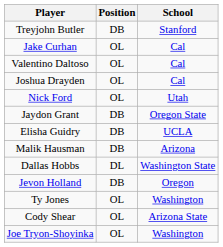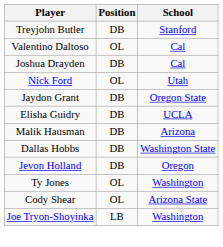- row: Jake Curhan | OL | Cal
Joshua Drayden | Position: OL -> DB
Dallas Hobbs | Position: DL -> DB
Joe Tryon-Shoyinka | Position: OL -> LB
